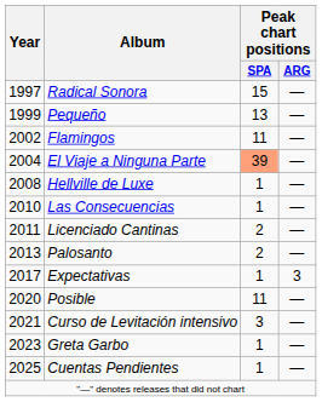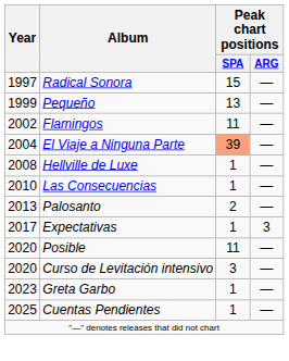- row: 2011 | Licenciado Cantinas | 2 | —
Curso de Levitación intensivo | Year: 2021 -> 2020
